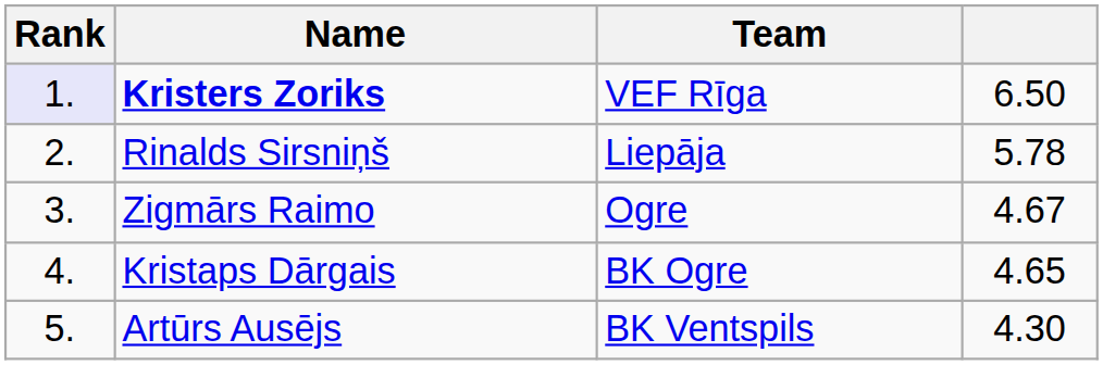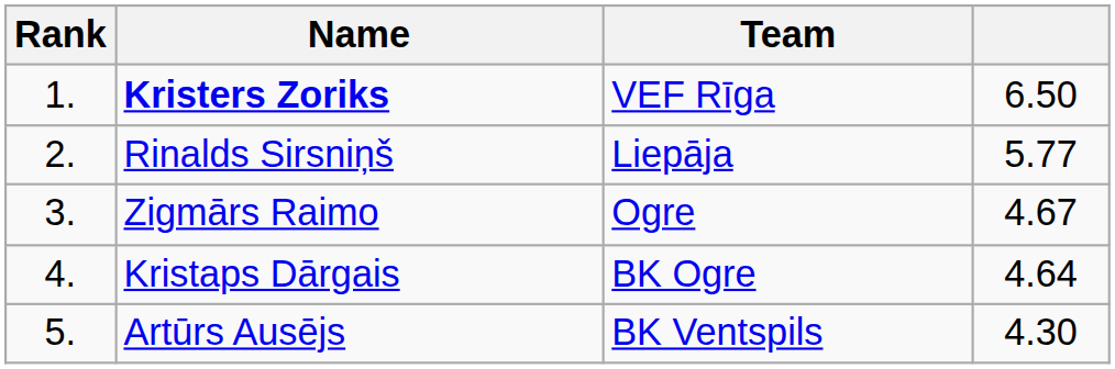Kristers Zoriks | Rank: lavender background -> no background
Rinalds Sirsniņš | column 4: 5.78 -> 5.77
Kristaps Dārgais | column 4: 4.65 -> 4.64
